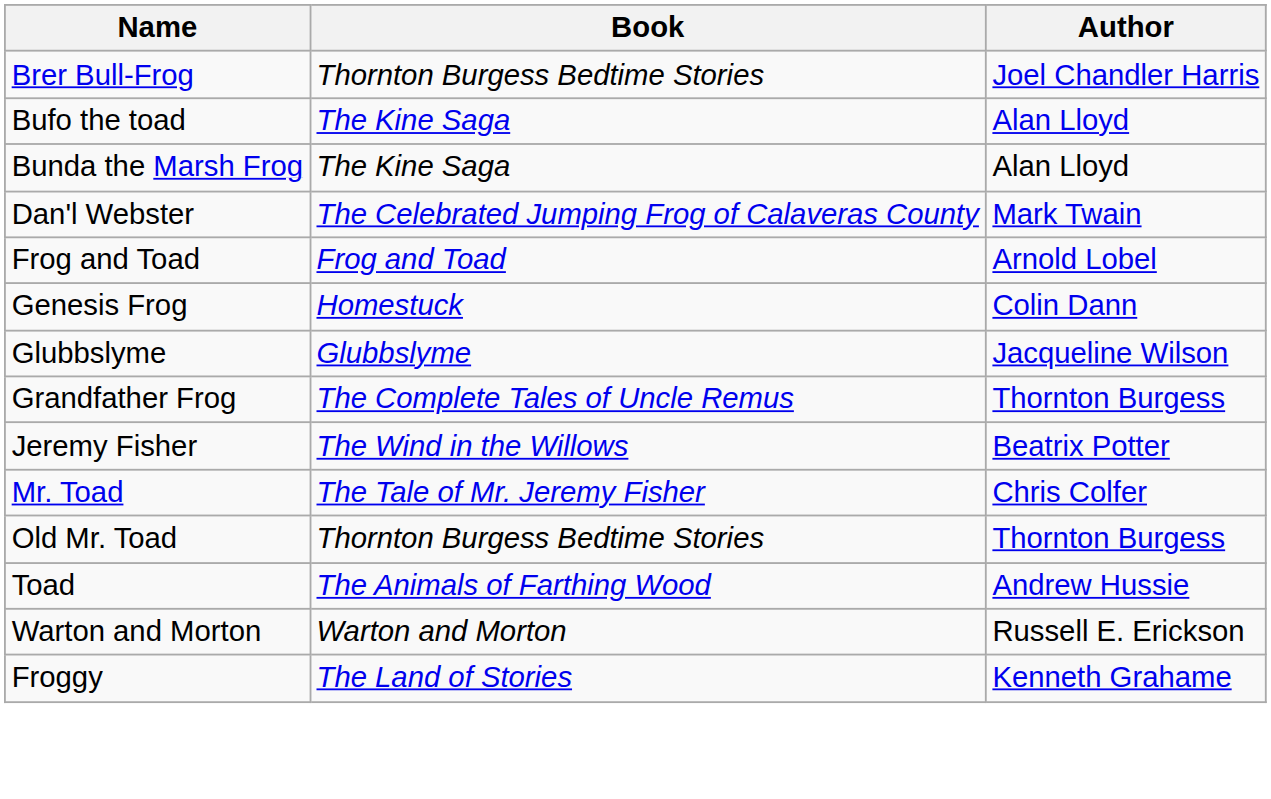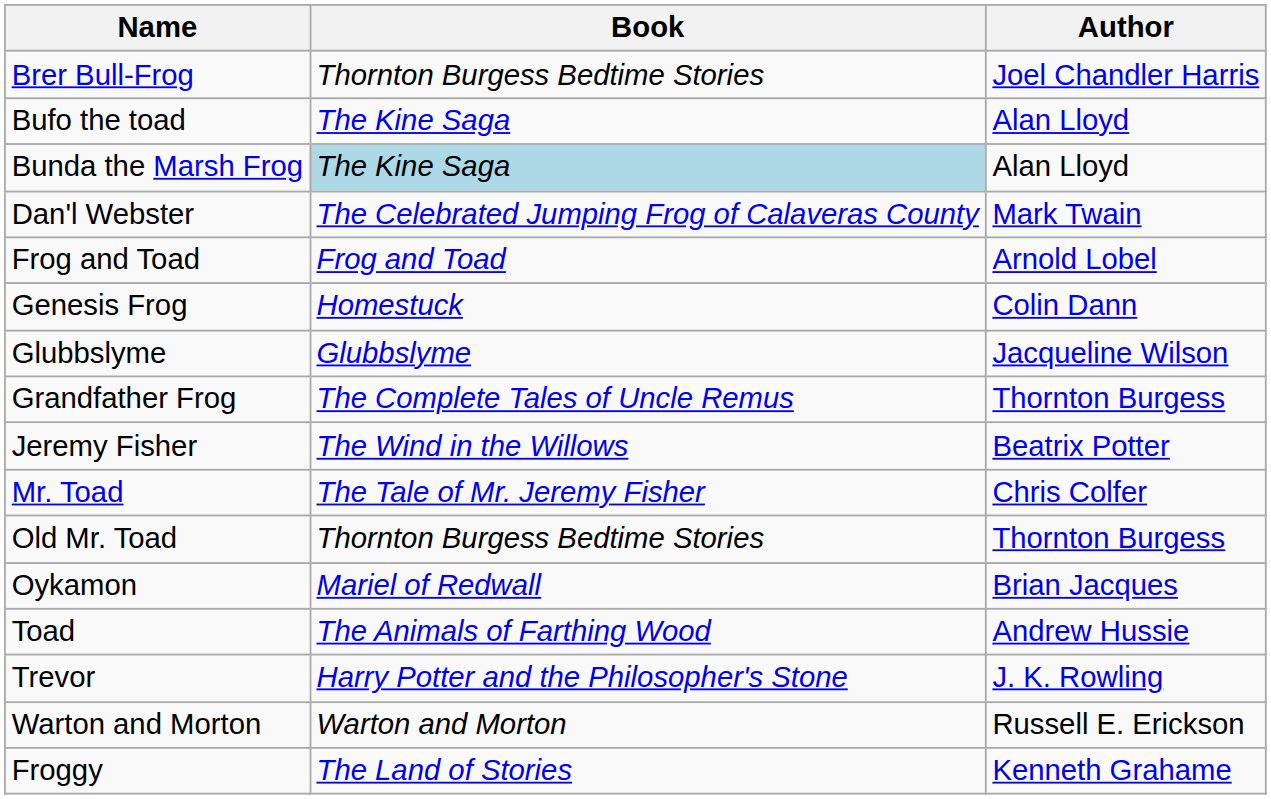Bunda the Marsh Frog | Book: no background -> lightblue background
+ row: Oykamon | Mariel of Redwall | Brian Jacques
+ row: Trevor | Harry Potter and the Philosopher's Stone | J. K. Rowling
